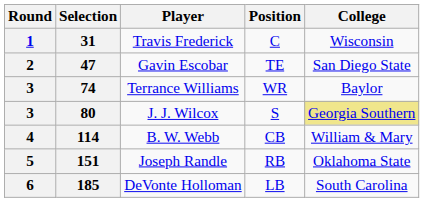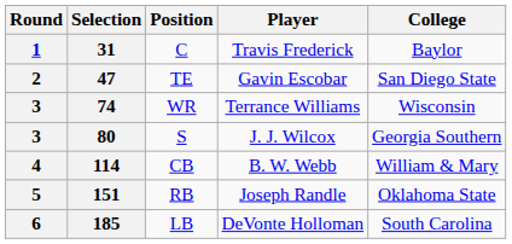columns swapped: Player <-> Position
31 | College: Wisconsin -> Baylor
74 | College: Baylor -> Wisconsin
80 | College: khaki background -> no background
